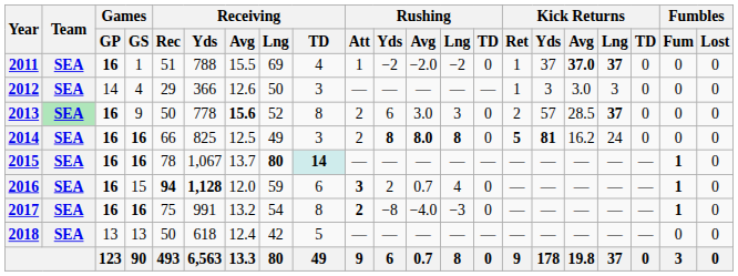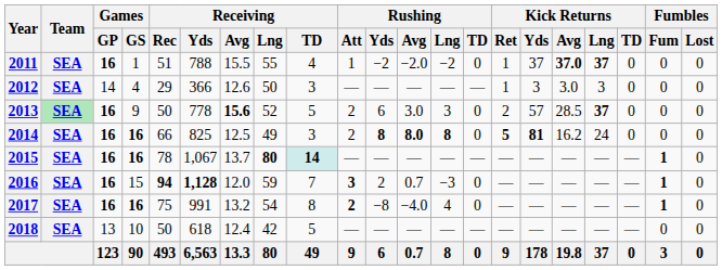2011 | Receiving / Lng: 69 -> 55
2013 | Receiving / TD: 8 -> 5
2016 | Receiving / TD: 6 -> 7
2016 | Rushing / Lng: 4 -> −3
2017 | Rushing / Lng: −3 -> 4
2018 | Games / GS: 13 -> 10
